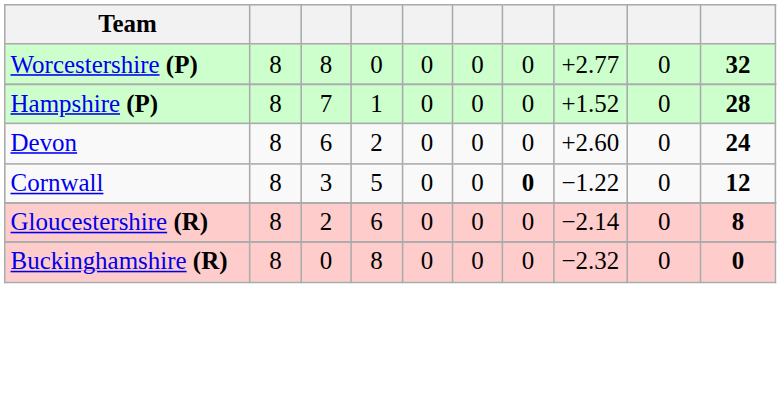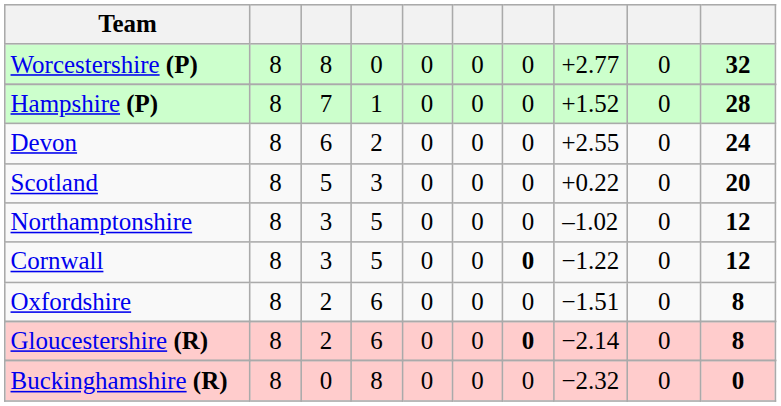Devon | column 8: +2.60 -> +2.55
+ row: Scotland | 8 | 5 | 3 | 0 | 0 | 0 | +0.22 | 0 | 20
+ row: Northamptonshire | 8 | 3 | 5 | 0 | 0 | 0 | –1.02 | 0 | 12
+ row: Oxfordshire | 8 | 2 | 6 | 0 | 0 | 0 | −1.51 | 0 | 8
Gloucestershire (R) | column 7: normal -> bold
